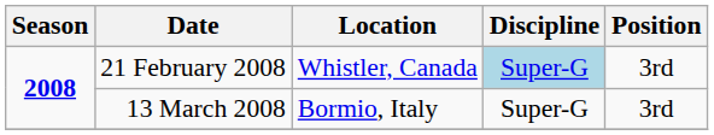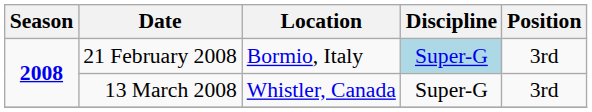21 February 2008 | Location: Whistler, Canada -> Bormio, Italy
13 March 2008 | Location: Bormio, Italy -> Whistler, Canada
